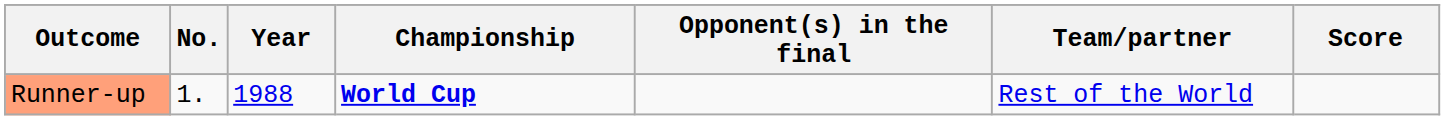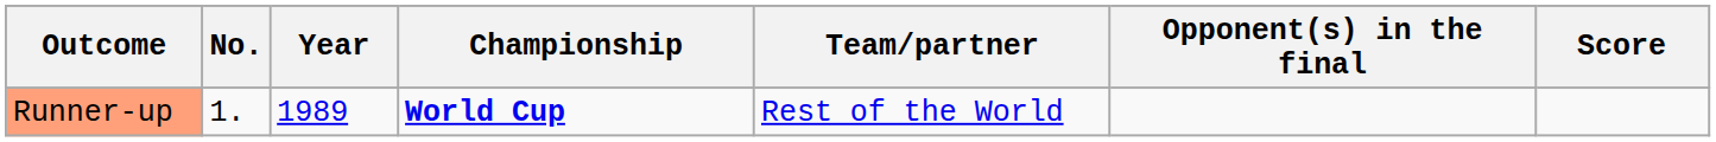columns swapped: Team/partner <-> Opponent(s) in the final
Runner-up | Year: 1988 -> 1989
